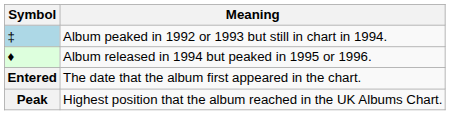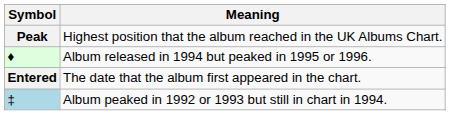rows swapped: ‡ <-> Peak
